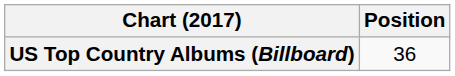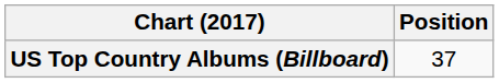US Top Country Albums (Billboard) | Position: 36 -> 37
